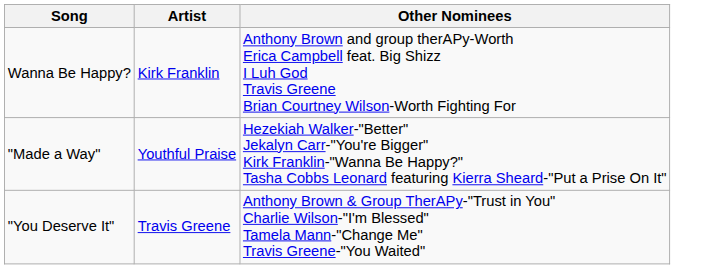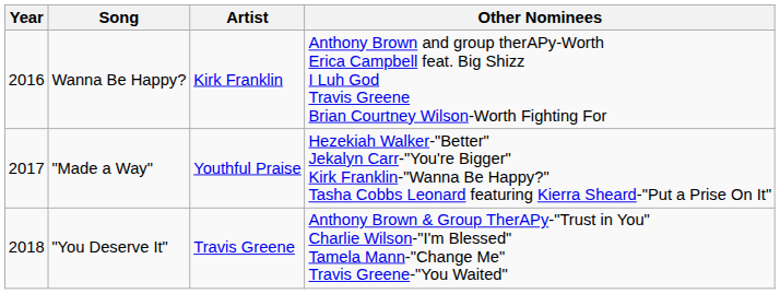+ column: Year | 2016 | 2017 | 2018
